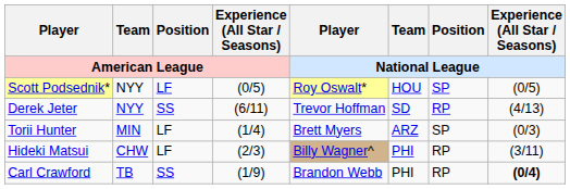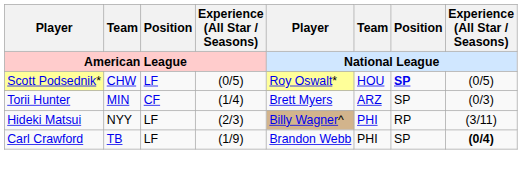Scott Podsednik* | Team / American League: NYY -> CHW
Scott Podsednik* | Position / National League: normal -> bold
- row: Derek Jeter | NYY | SS | (6/11) | Trevor Hoffman | SD | RP | (4/13)
Torii Hunter | Position / American League: LF -> CF
Hideki Matsui | Team / American League: CHW -> NYY
Carl Crawford | Position / American League: SS -> LF
Carl Crawford | Position / National League: RP -> SP
